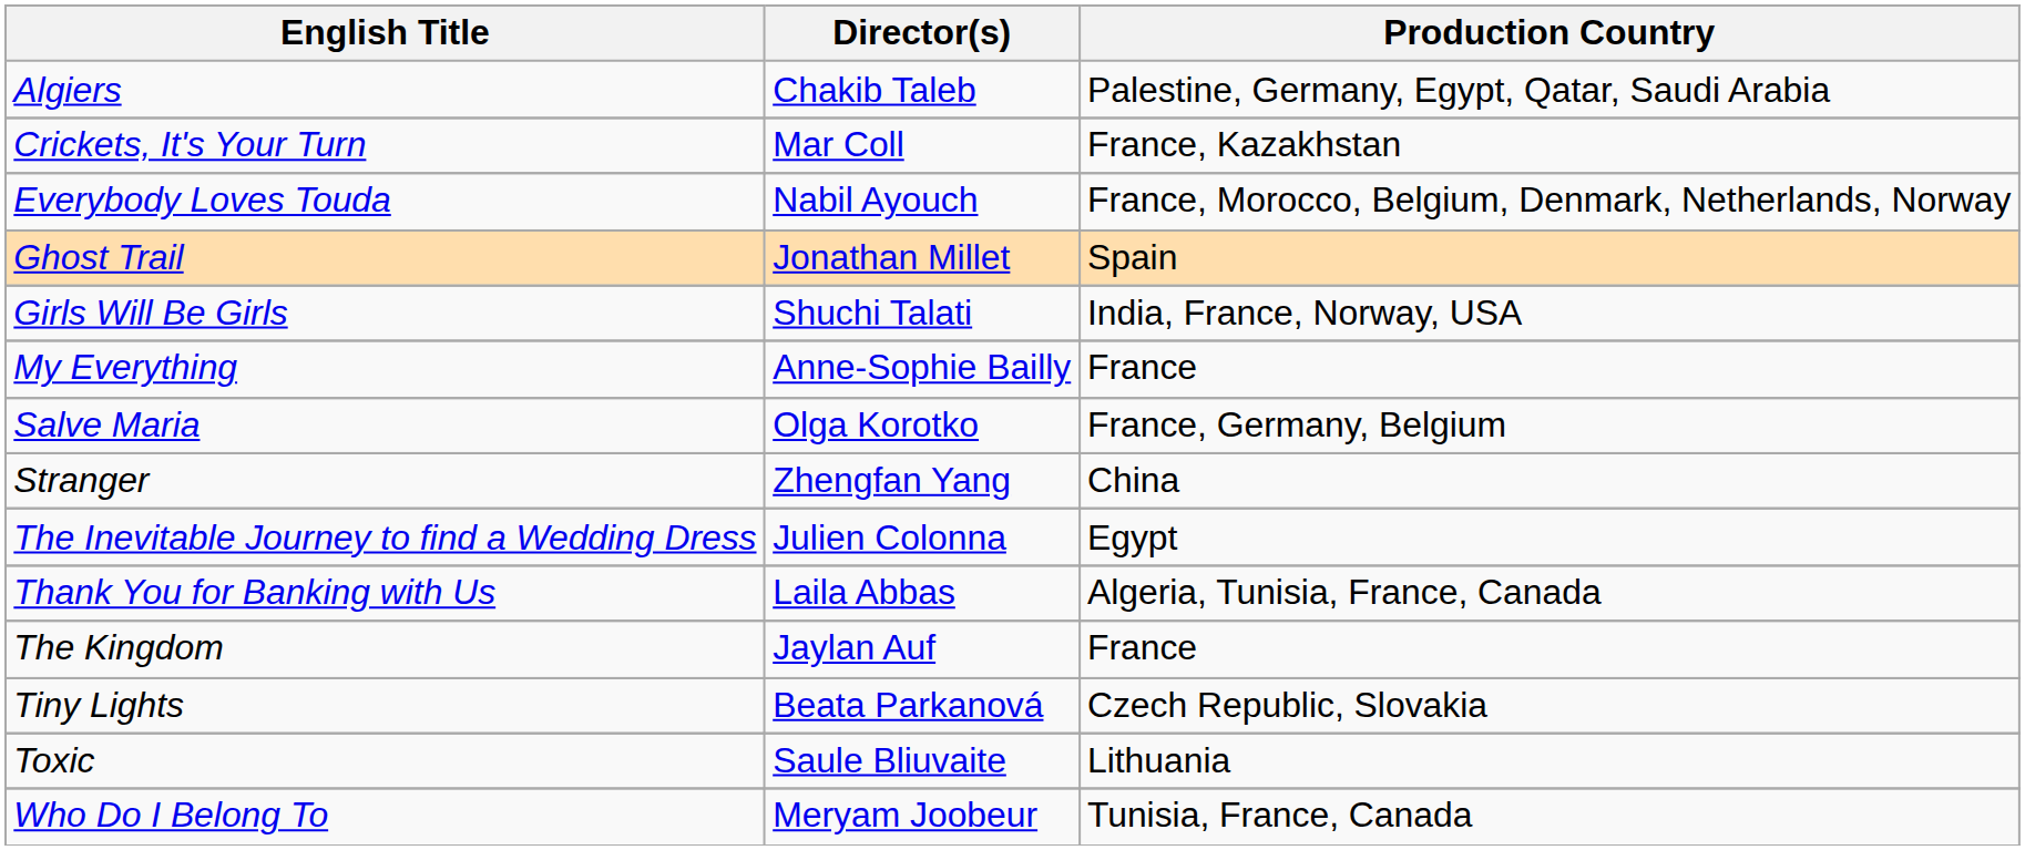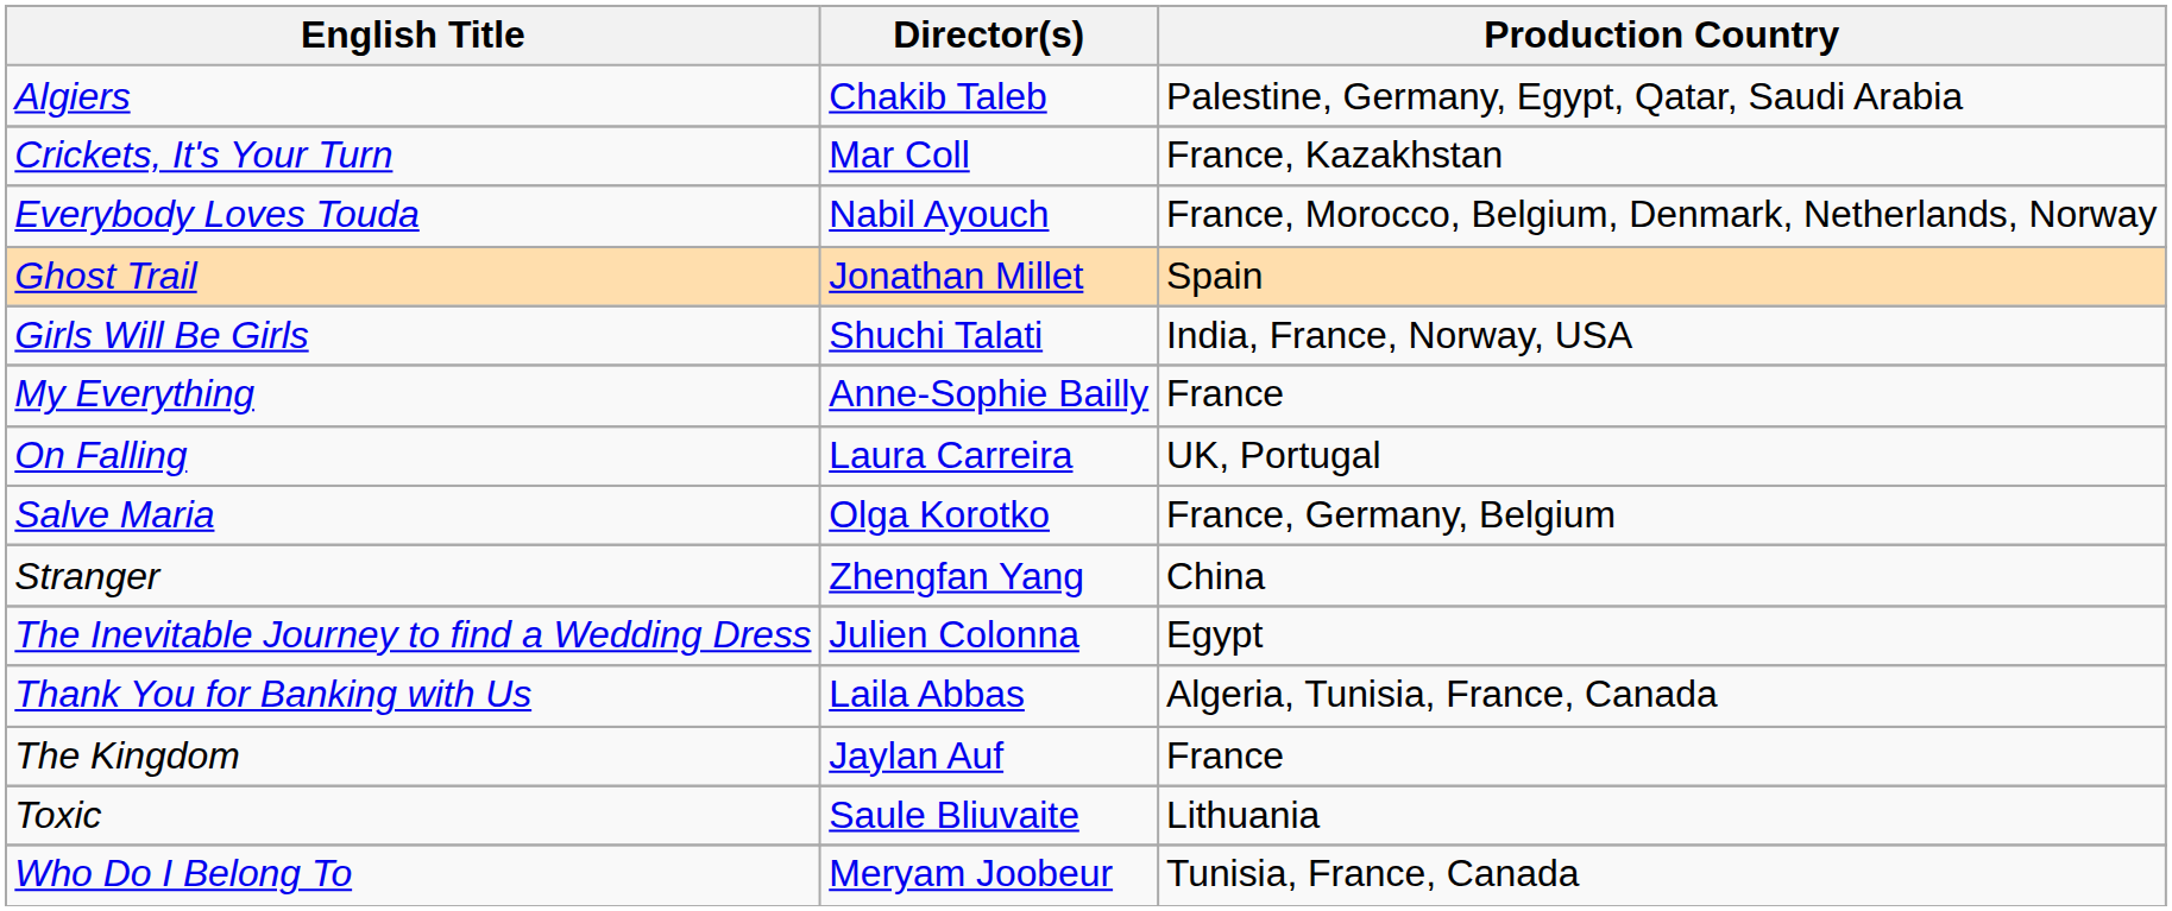+ row: On Falling | Laura Carreira | UK, Portugal
- row: Tiny Lights | Beata Parkanová | Czech Republic, Slovakia
